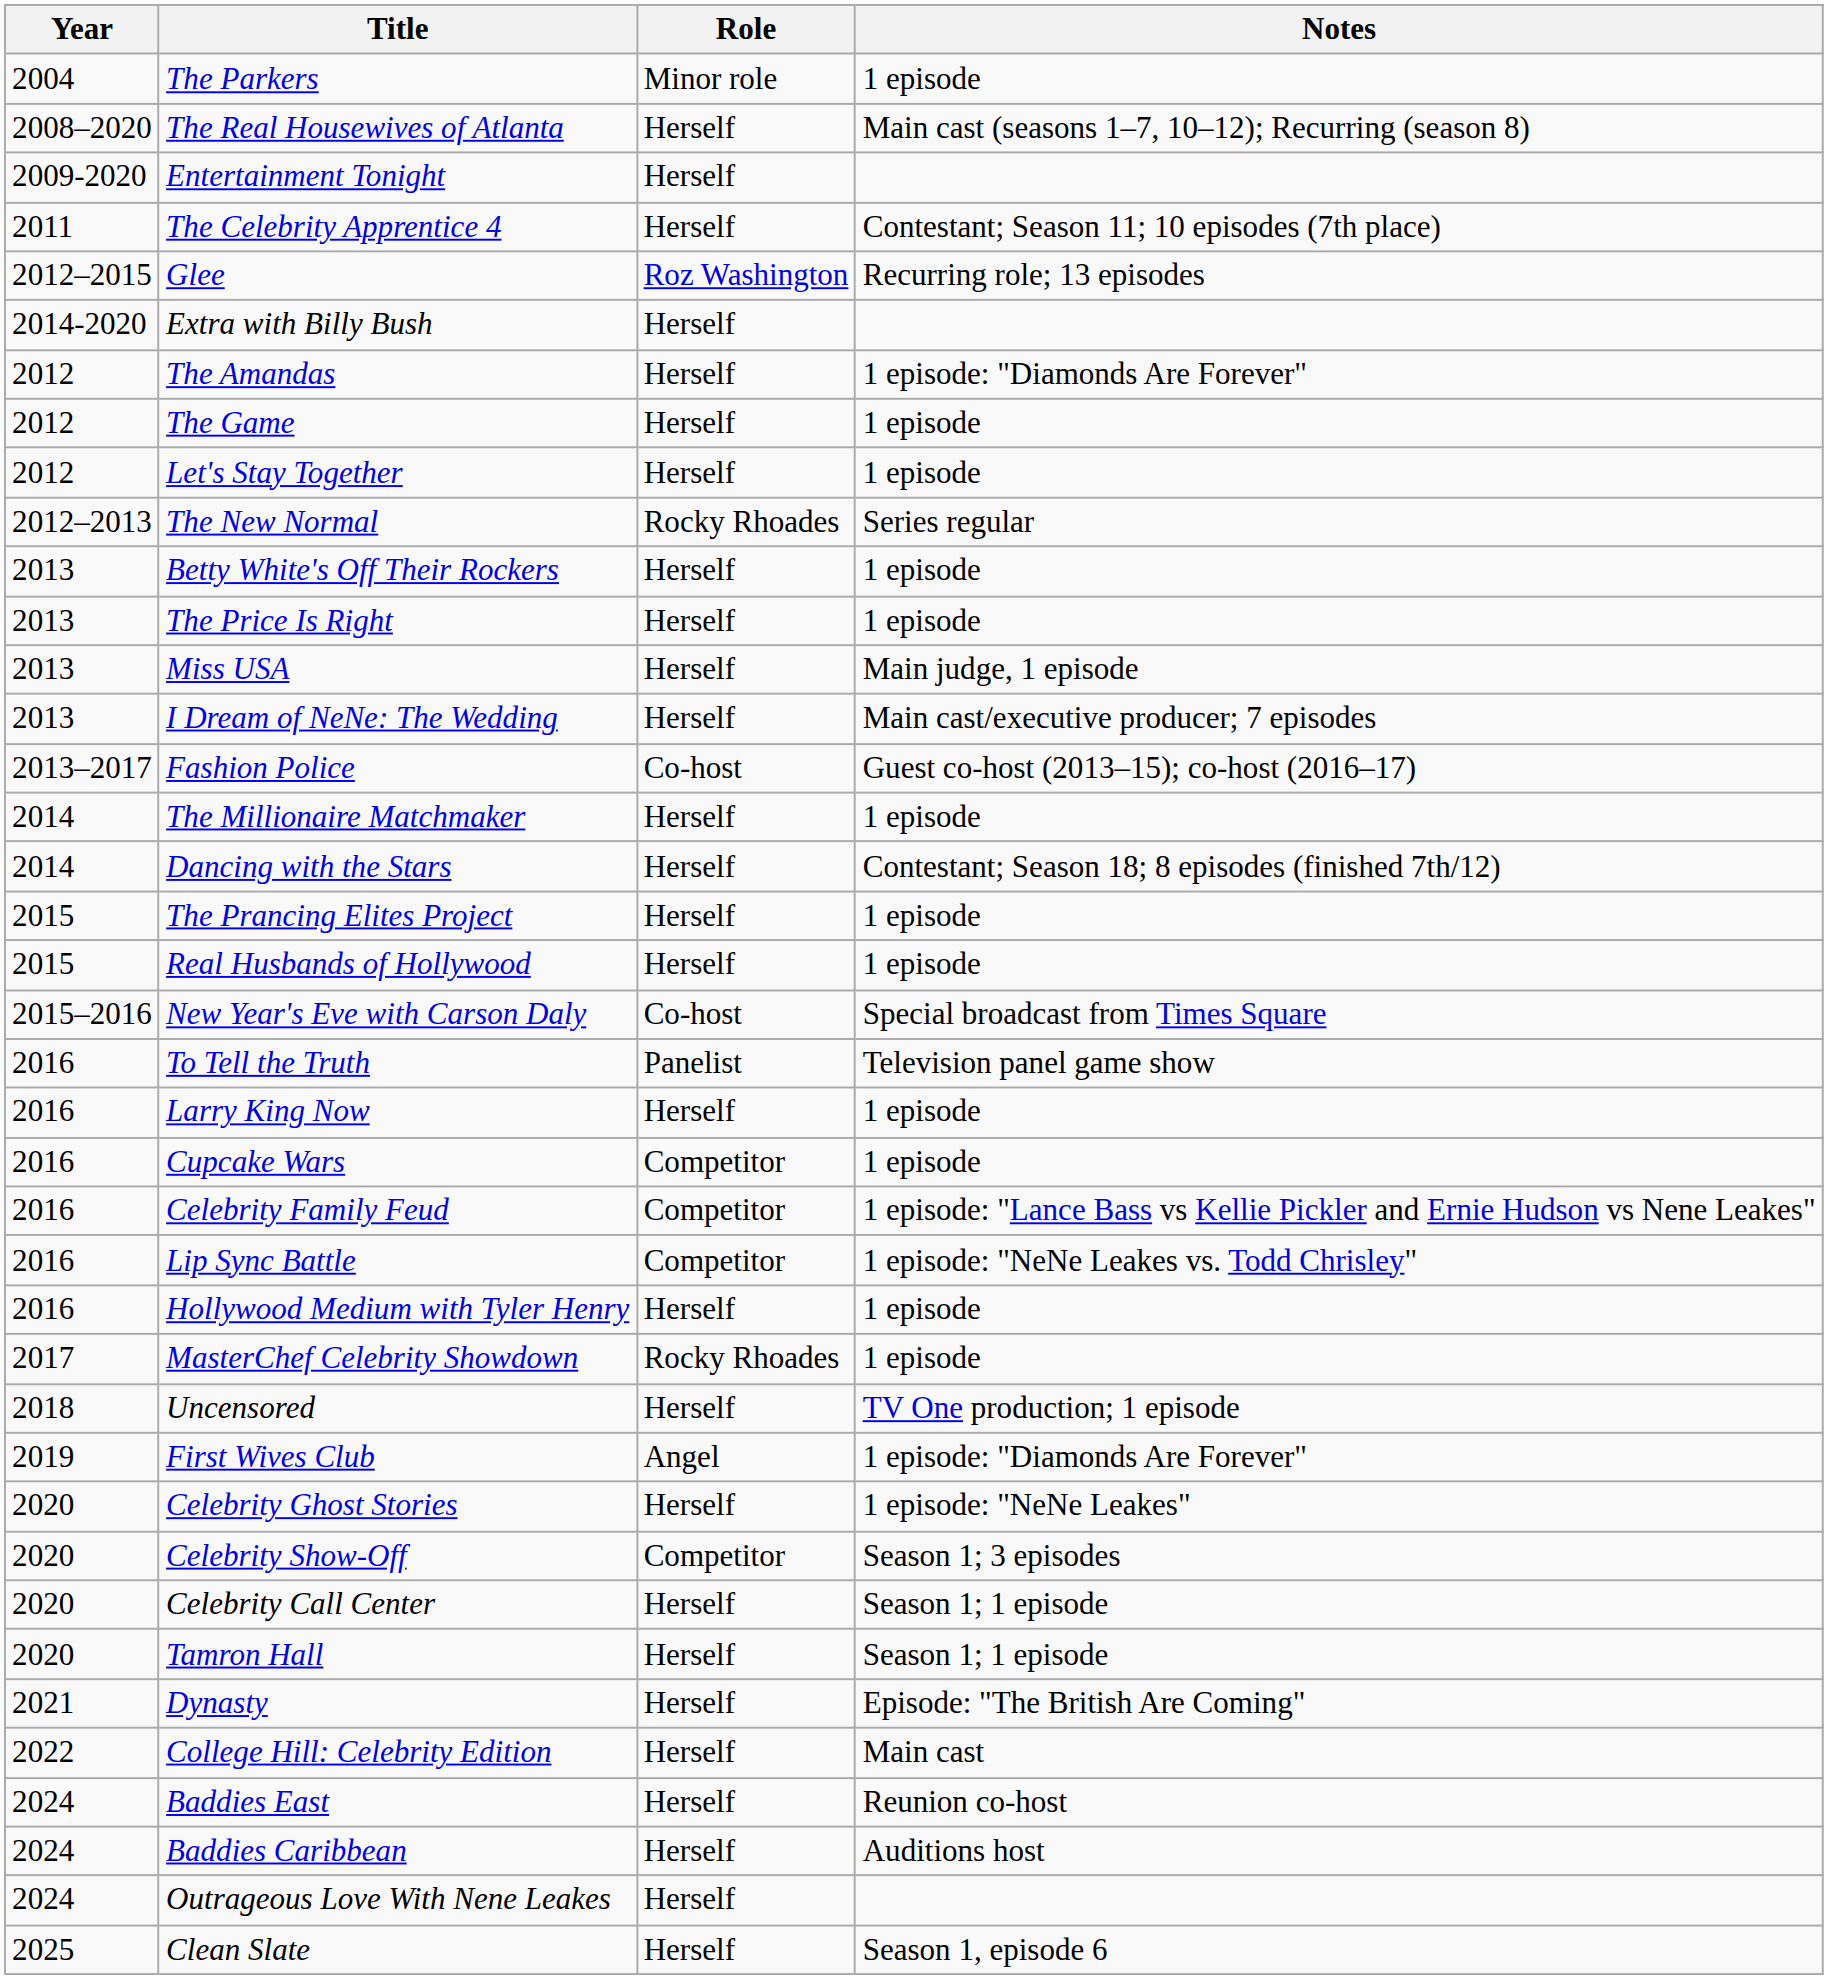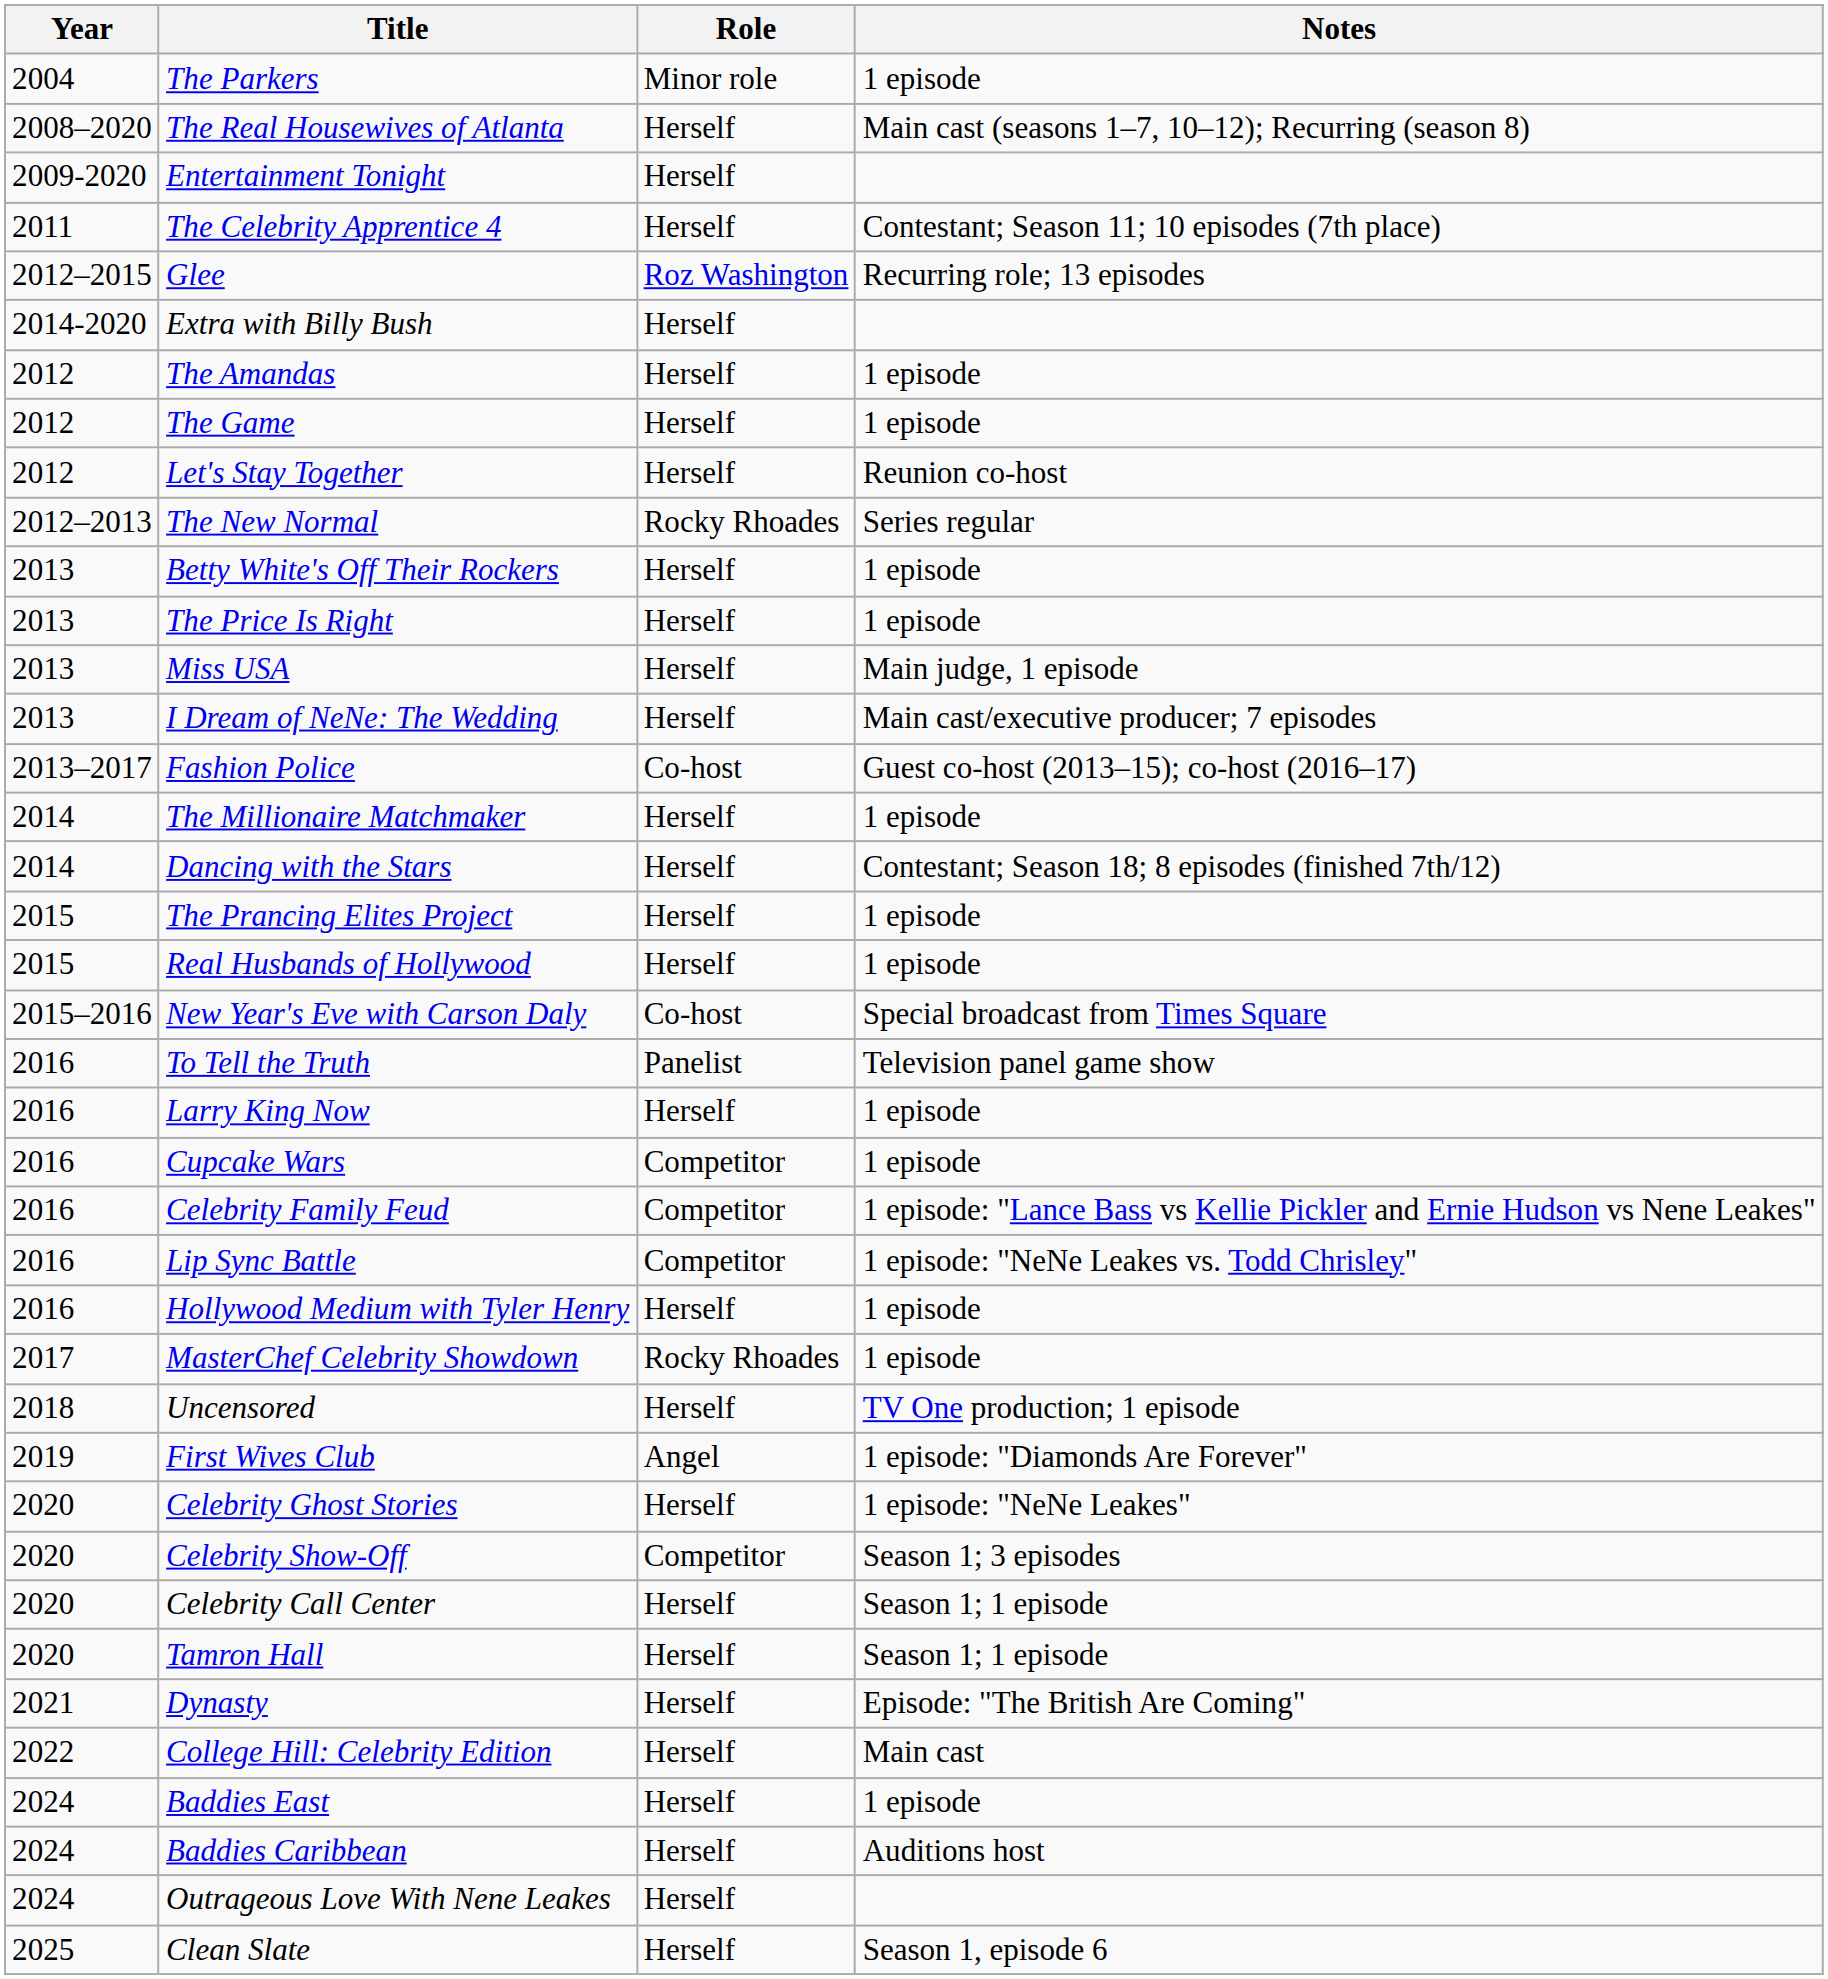The Amandas | Notes: 1 episode: "Diamonds Are Forever" -> 1 episode
Let's Stay Together | Notes: 1 episode -> Reunion co-host
Baddies East | Notes: Reunion co-host -> 1 episode
